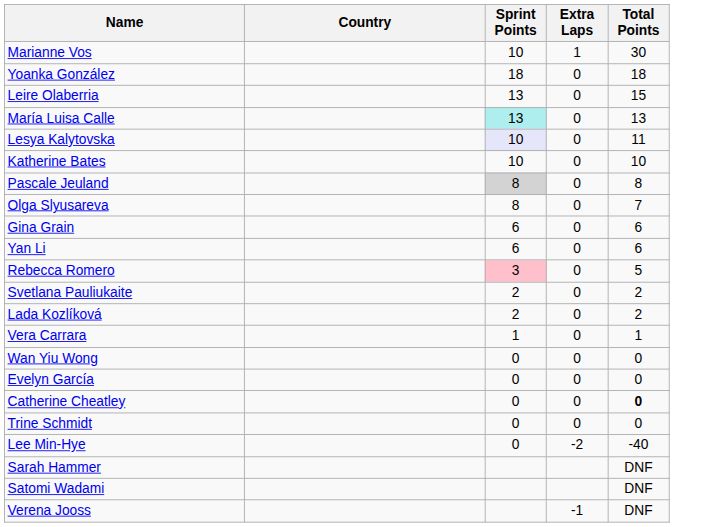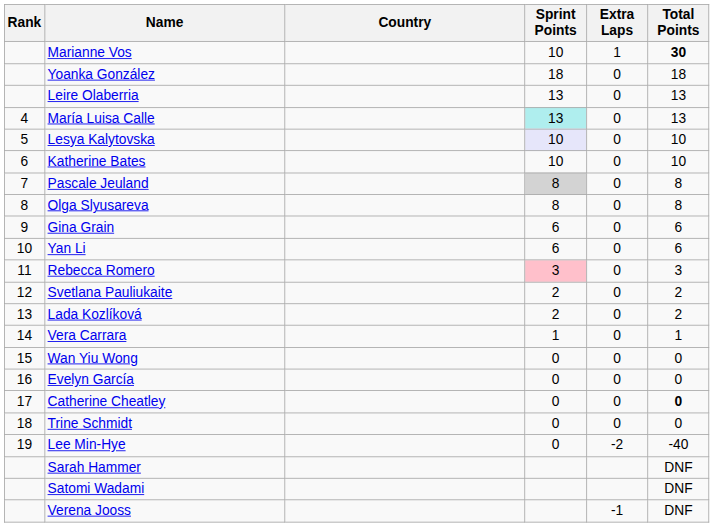+ column: Rank | 4 | 5 | 6 | 7 | 8 | 9 | 10 | 11 | 12 | 13 | 14 | 15 | 16 | 17 | 18 | 19
Marianne Vos | Total Points: normal -> bold
Leire Olaberria | Total Points: 15 -> 13
Lesya Kalytovska | Total Points: 11 -> 10
Olga Slyusareva | Total Points: 7 -> 8
Rebecca Romero | Total Points: 5 -> 3
